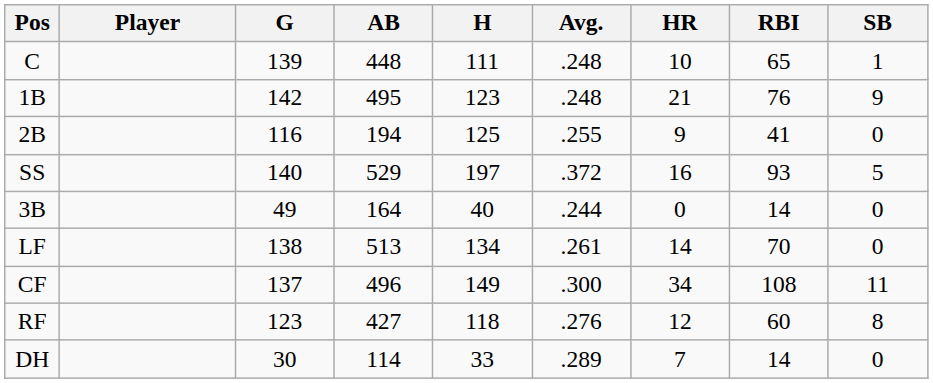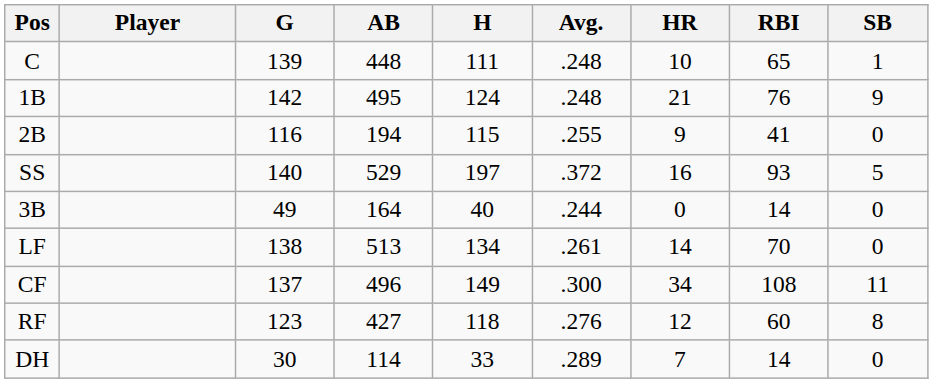1B | H: 123 -> 124
2B | H: 125 -> 115
